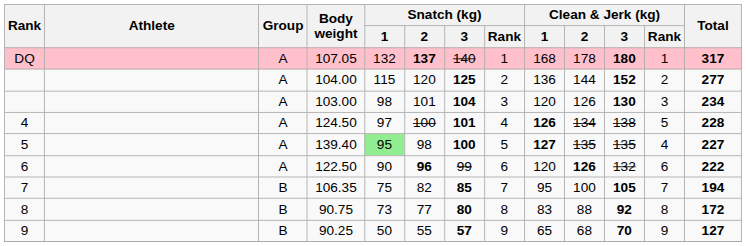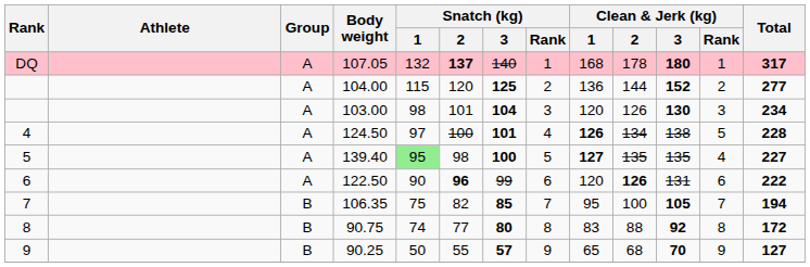122.50 | Clean & Jerk (kg) / 3: 132 -> 131
90.75 | Snatch (kg) / 1: 73 -> 74
